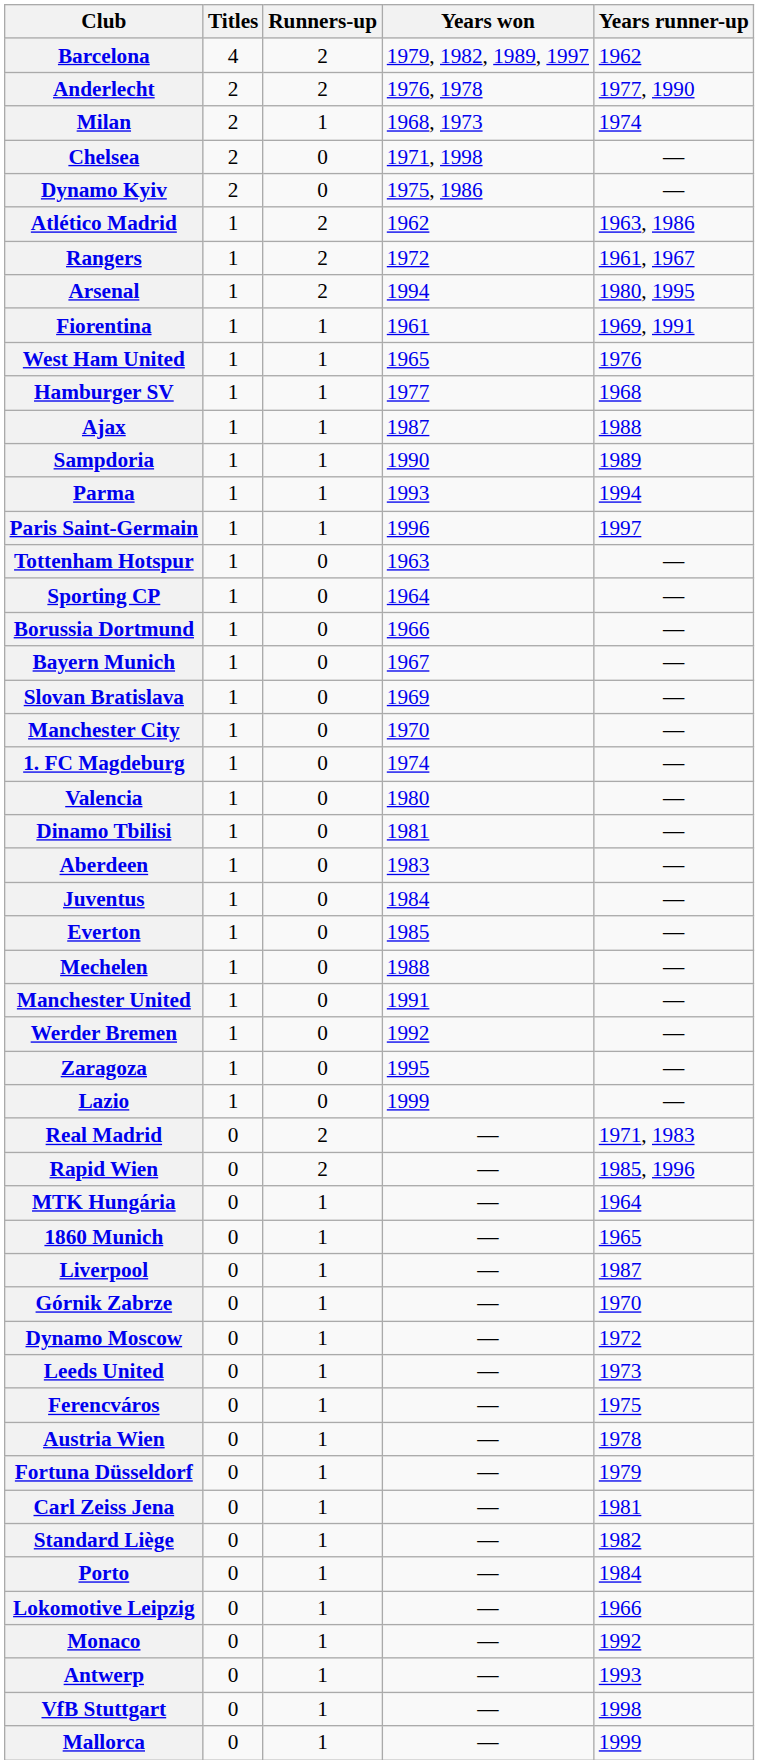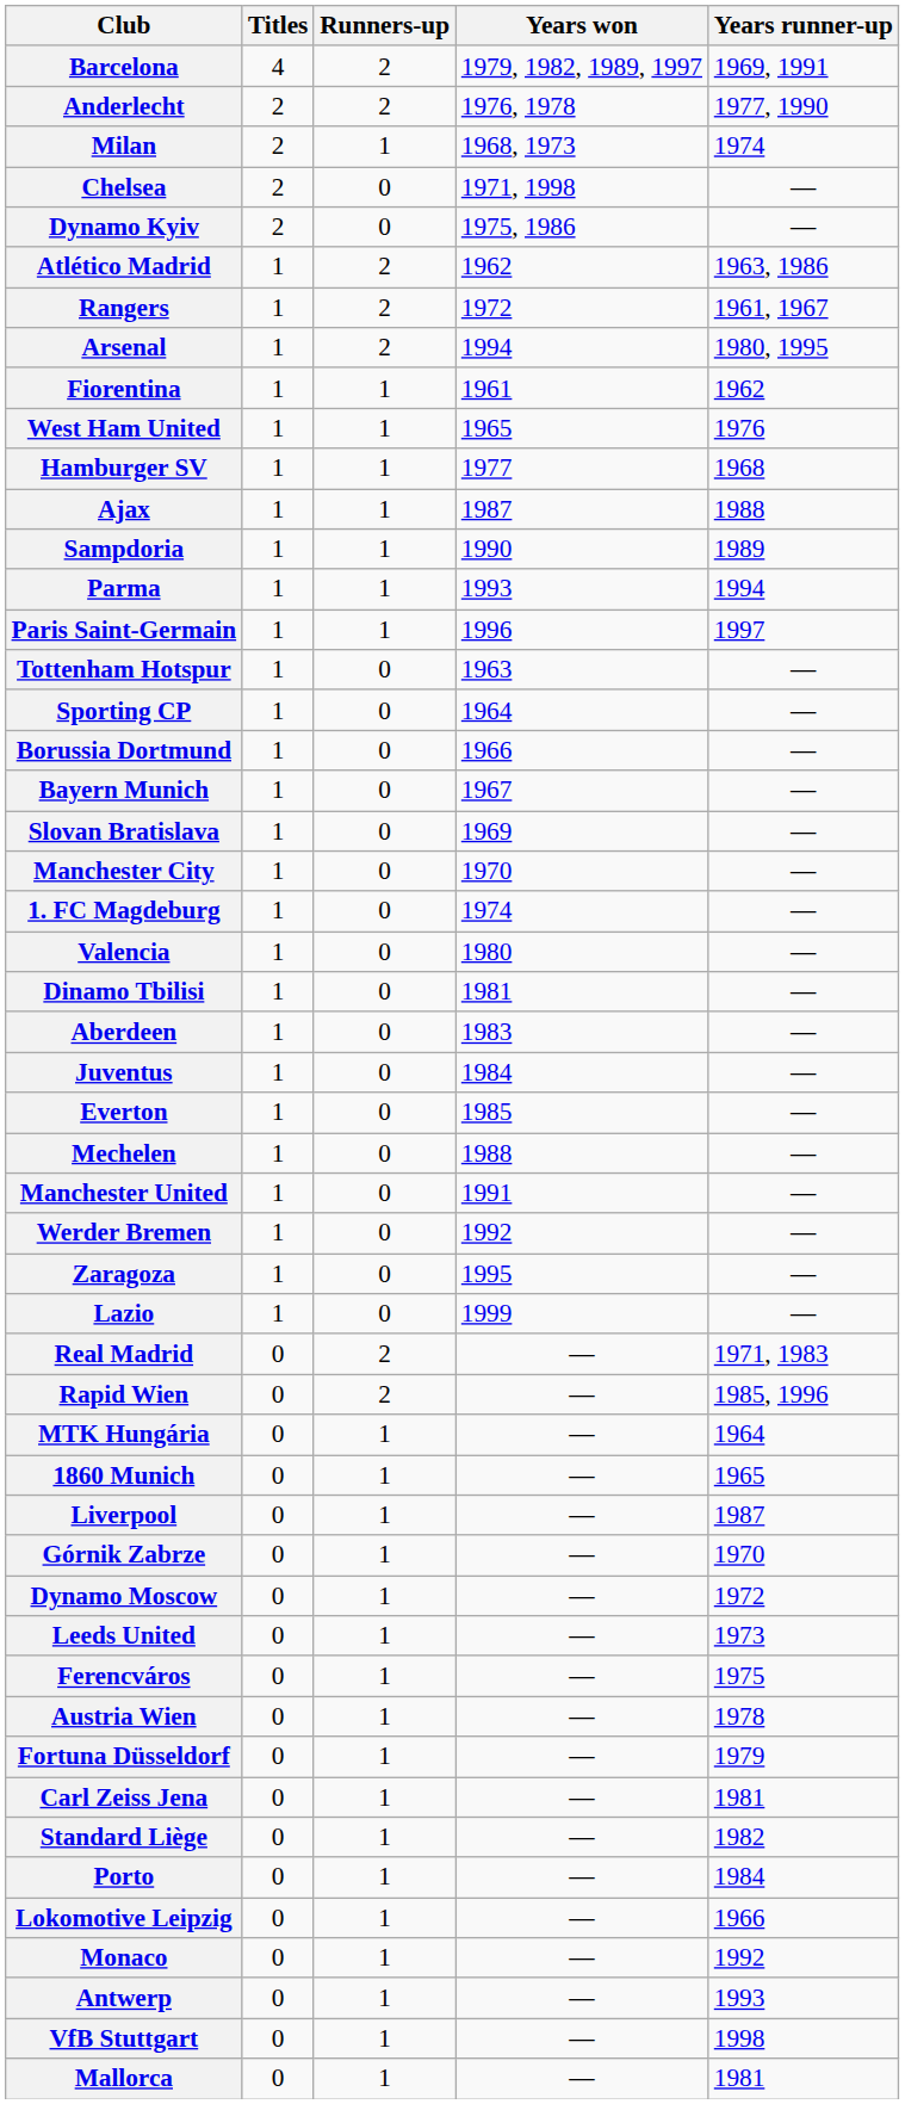Barcelona | Years runner-up: 1962 -> 1969, 1991
Fiorentina | Years runner-up: 1969, 1991 -> 1962
Mallorca | Years runner-up: 1999 -> 1981
